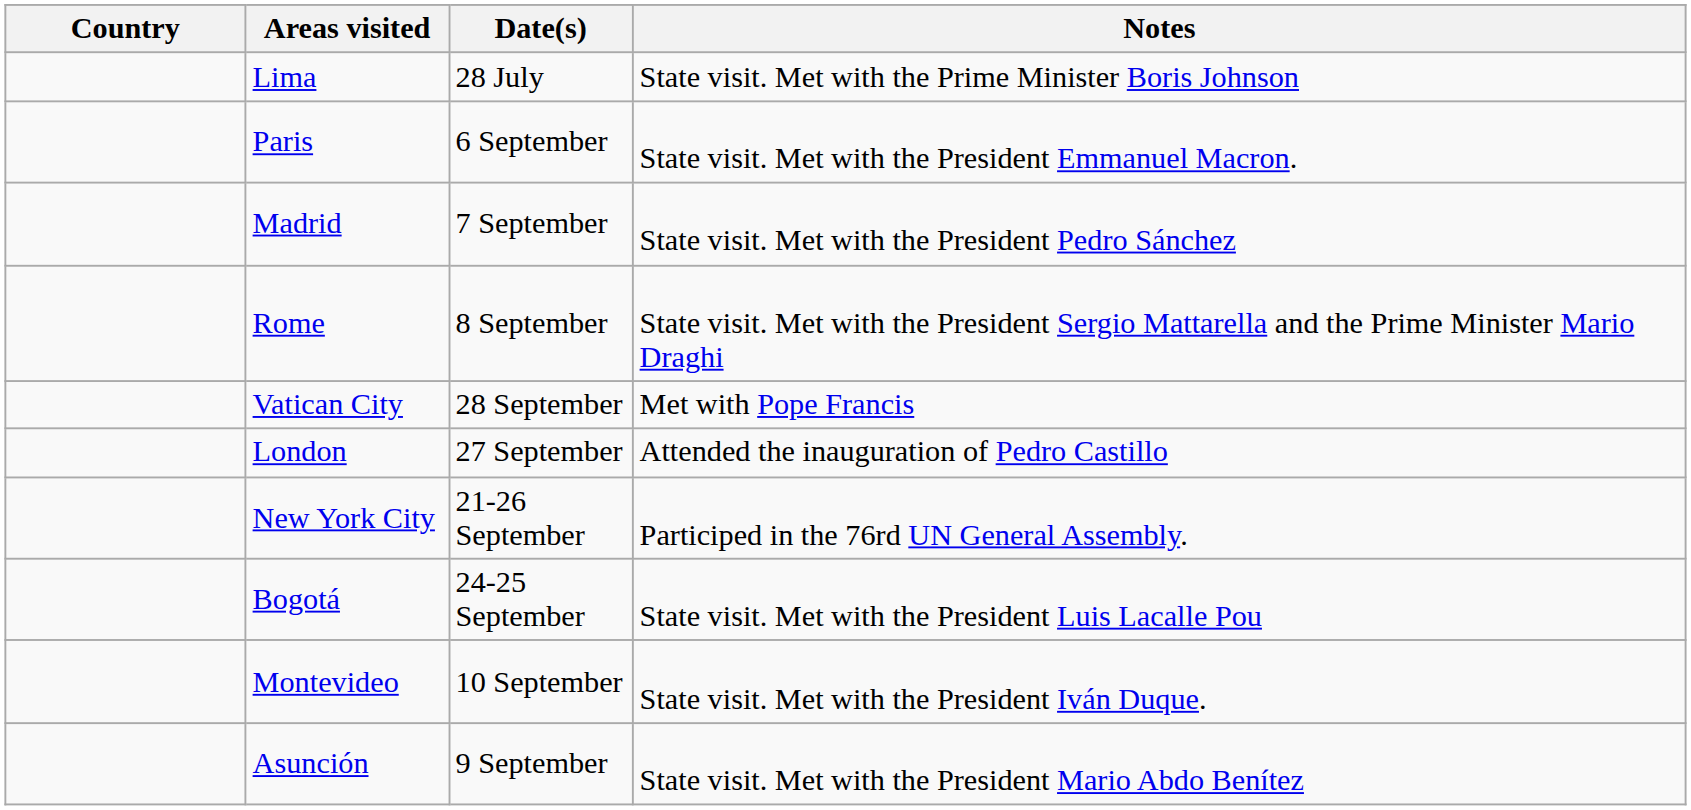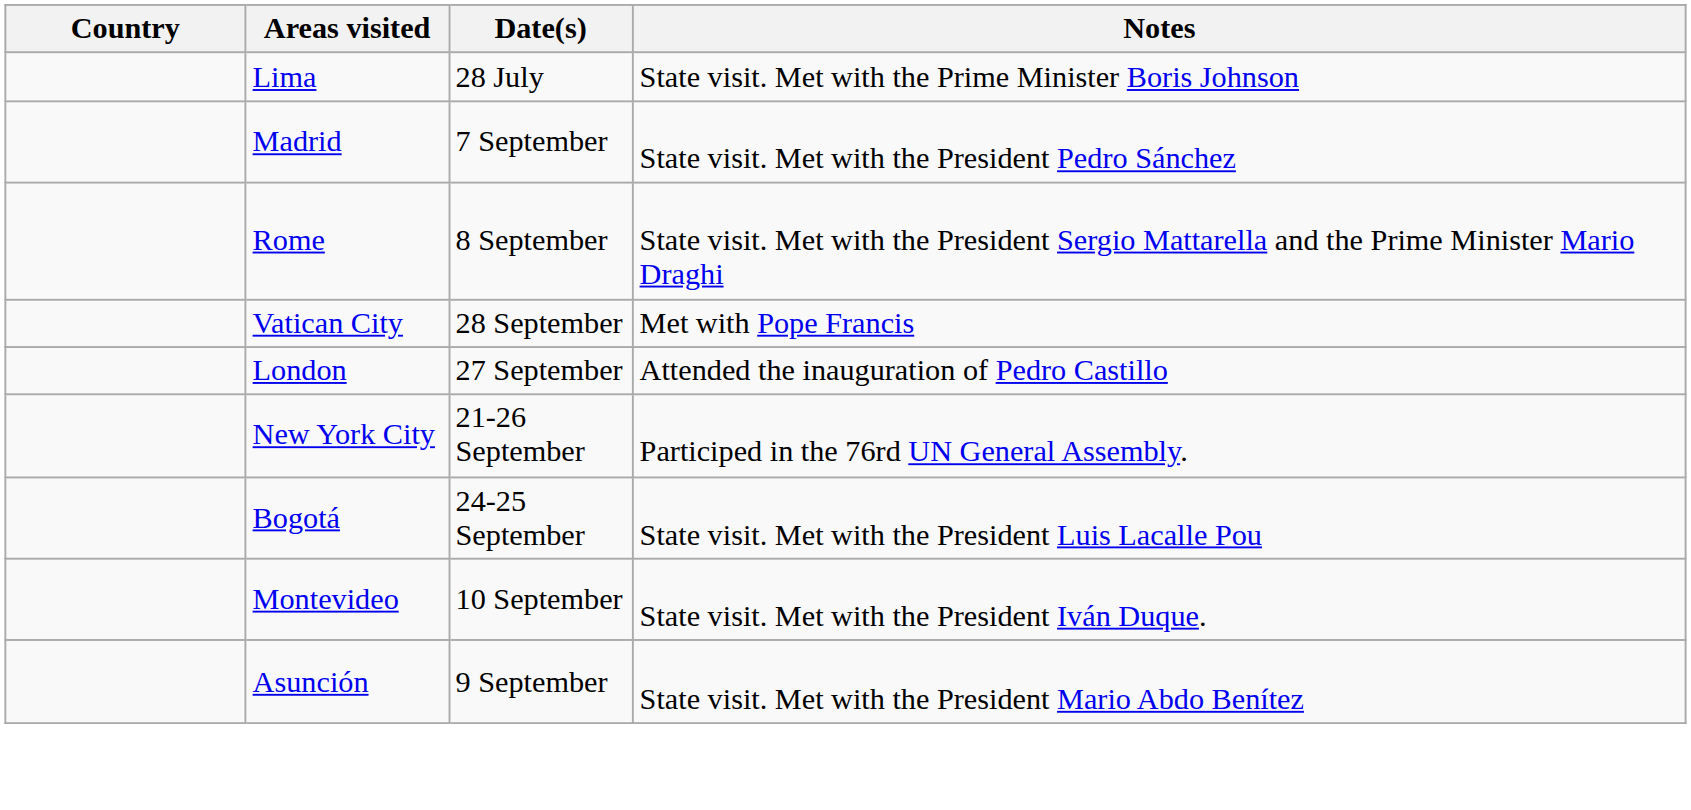- row: Paris | 6 September | State visit. Met with the President Emmanuel Macron.
